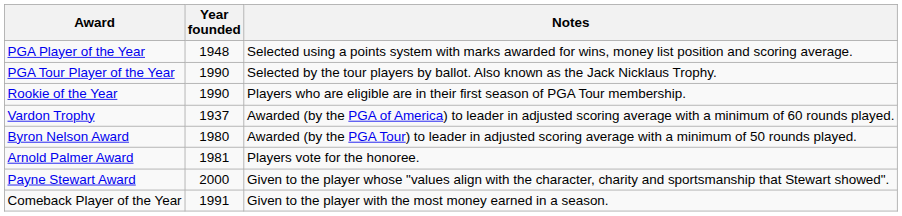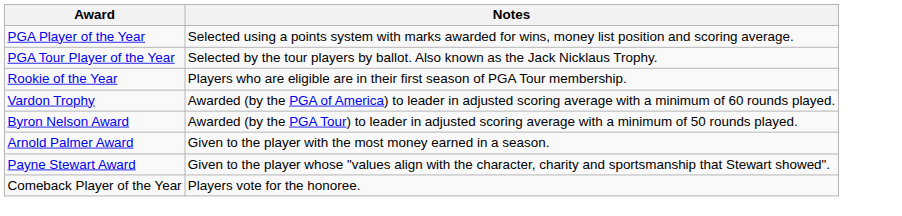- column: Year founded | 1948 | 1990 | 1990 | 1937 | 1980 | 1981 | 2000 | 1991
Arnold Palmer Award | Notes: Players vote for the honoree. -> Given to the player with the most money earned in a season.
Comeback Player of the Year | Notes: Given to the player with the most money earned in a season. -> Players vote for the honoree.
